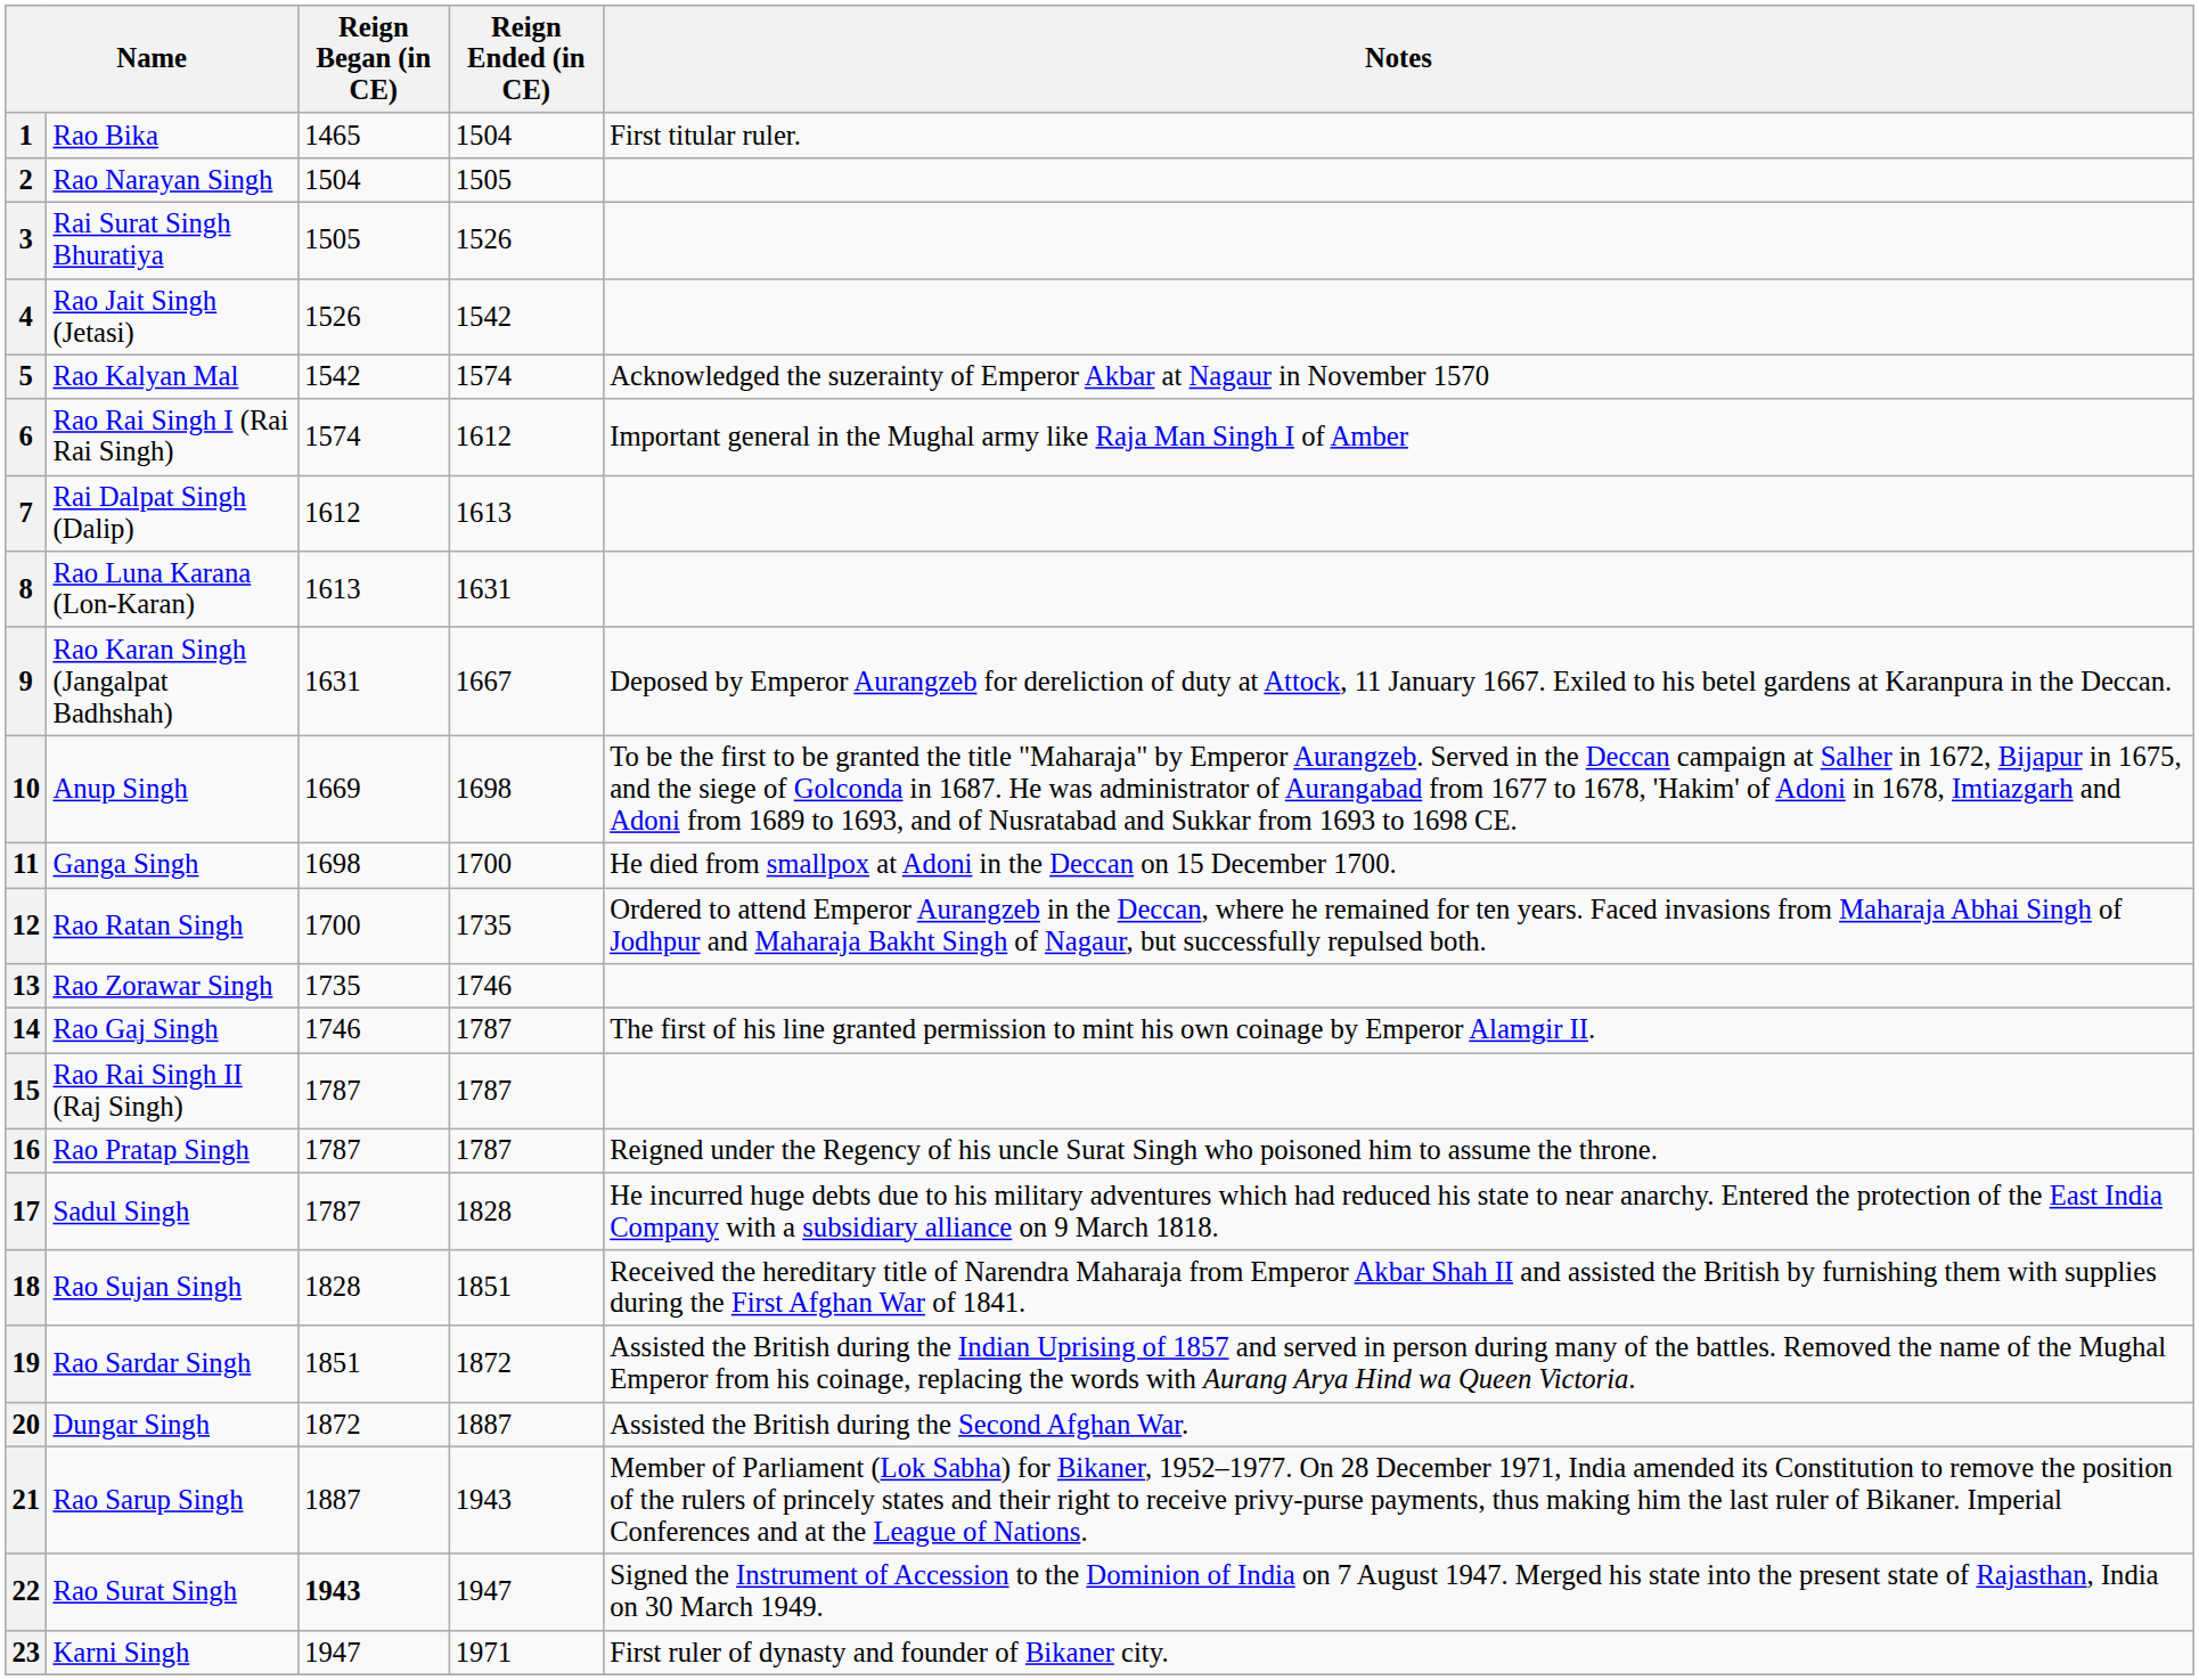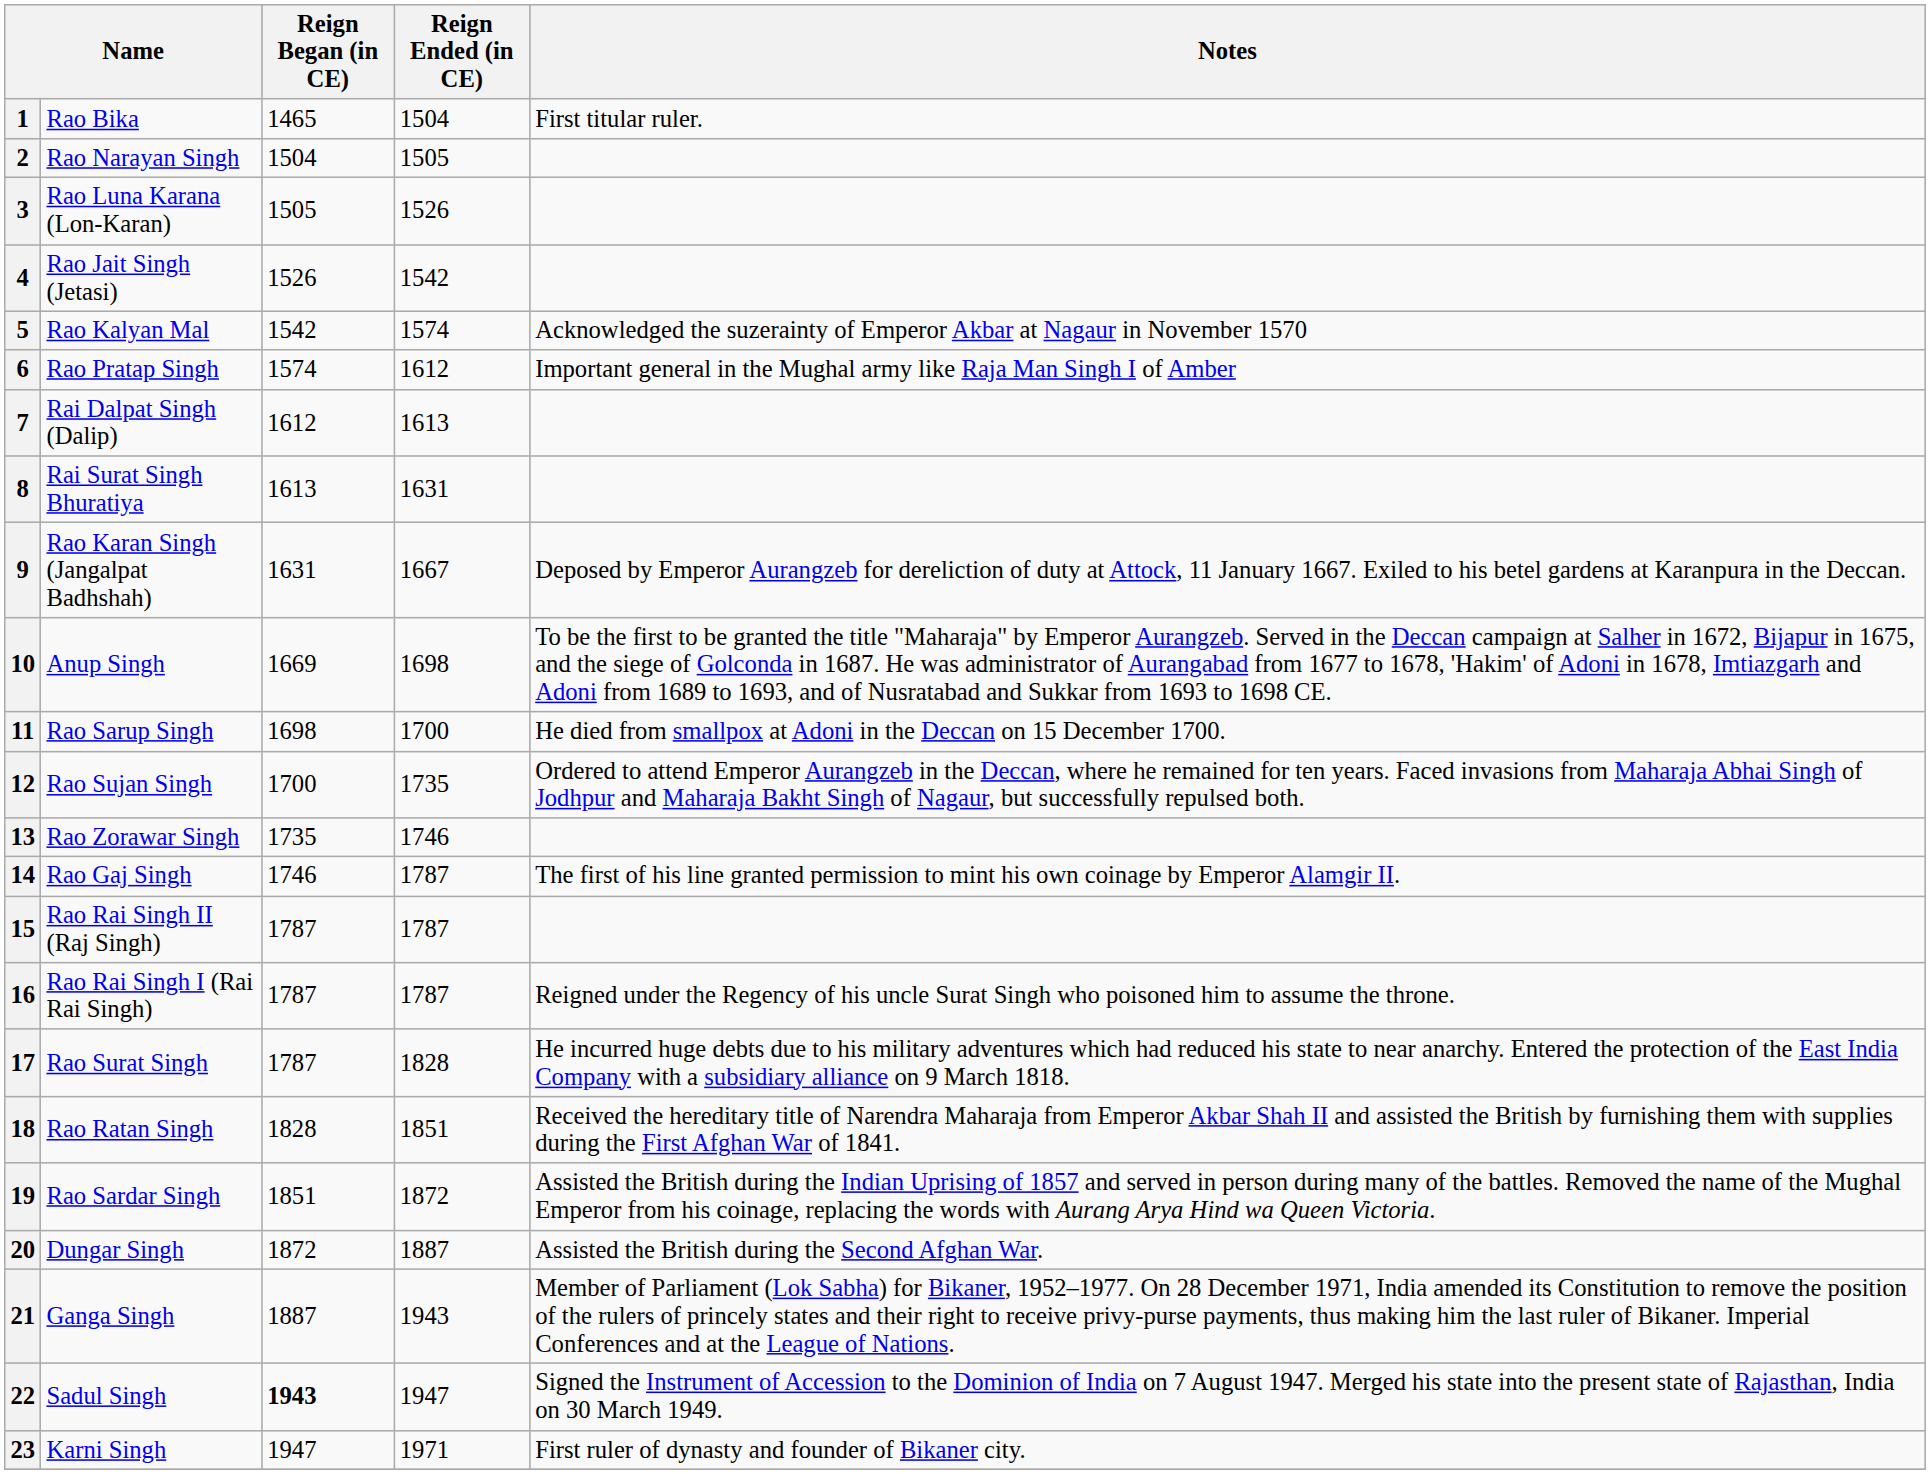3 | column 2: Rai Surat Singh Bhuratiya -> Rao Luna Karana (Lon-Karan)
6 | column 2: Rao Rai Singh I (Rai Rai Singh) -> Rao Pratap Singh
8 | column 2: Rao Luna Karana (Lon-Karan) -> Rai Surat Singh Bhuratiya
11 | column 2: Ganga Singh -> Rao Sarup Singh
12 | column 2: Rao Ratan Singh -> Rao Sujan Singh
16 | column 2: Rao Pratap Singh -> Rao Rai Singh I (Rai Rai Singh)
17 | column 2: Sadul Singh -> Rao Surat Singh
18 | column 2: Rao Sujan Singh -> Rao Ratan Singh
21 | column 2: Rao Sarup Singh -> Ganga Singh
22 | column 2: Rao Surat Singh -> Sadul Singh
